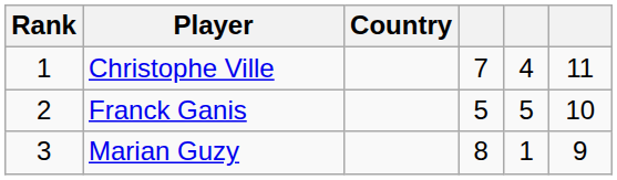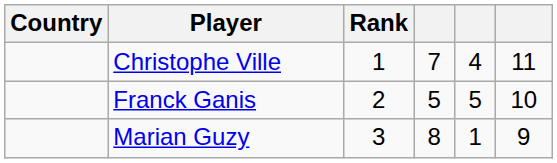columns swapped: Rank <-> Country
